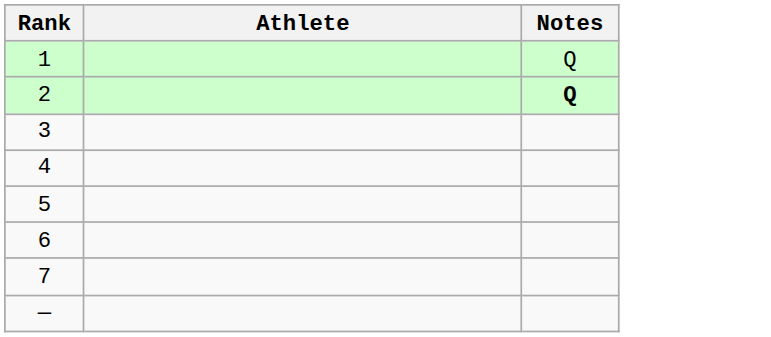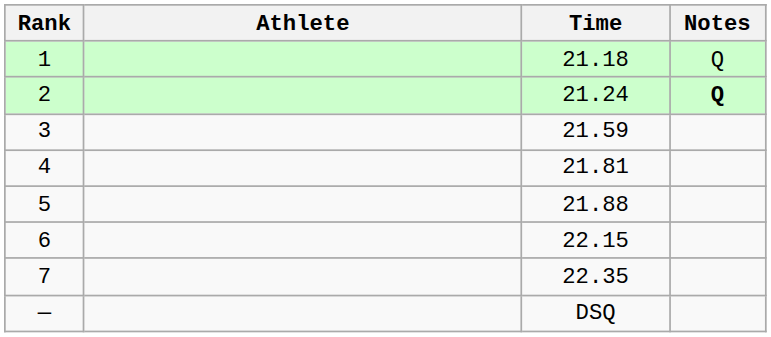+ column: Time | 21.18 | 21.24 | 21.59 | 21.81 | 21.88 | 22.15 | 22.35 | DSQ
